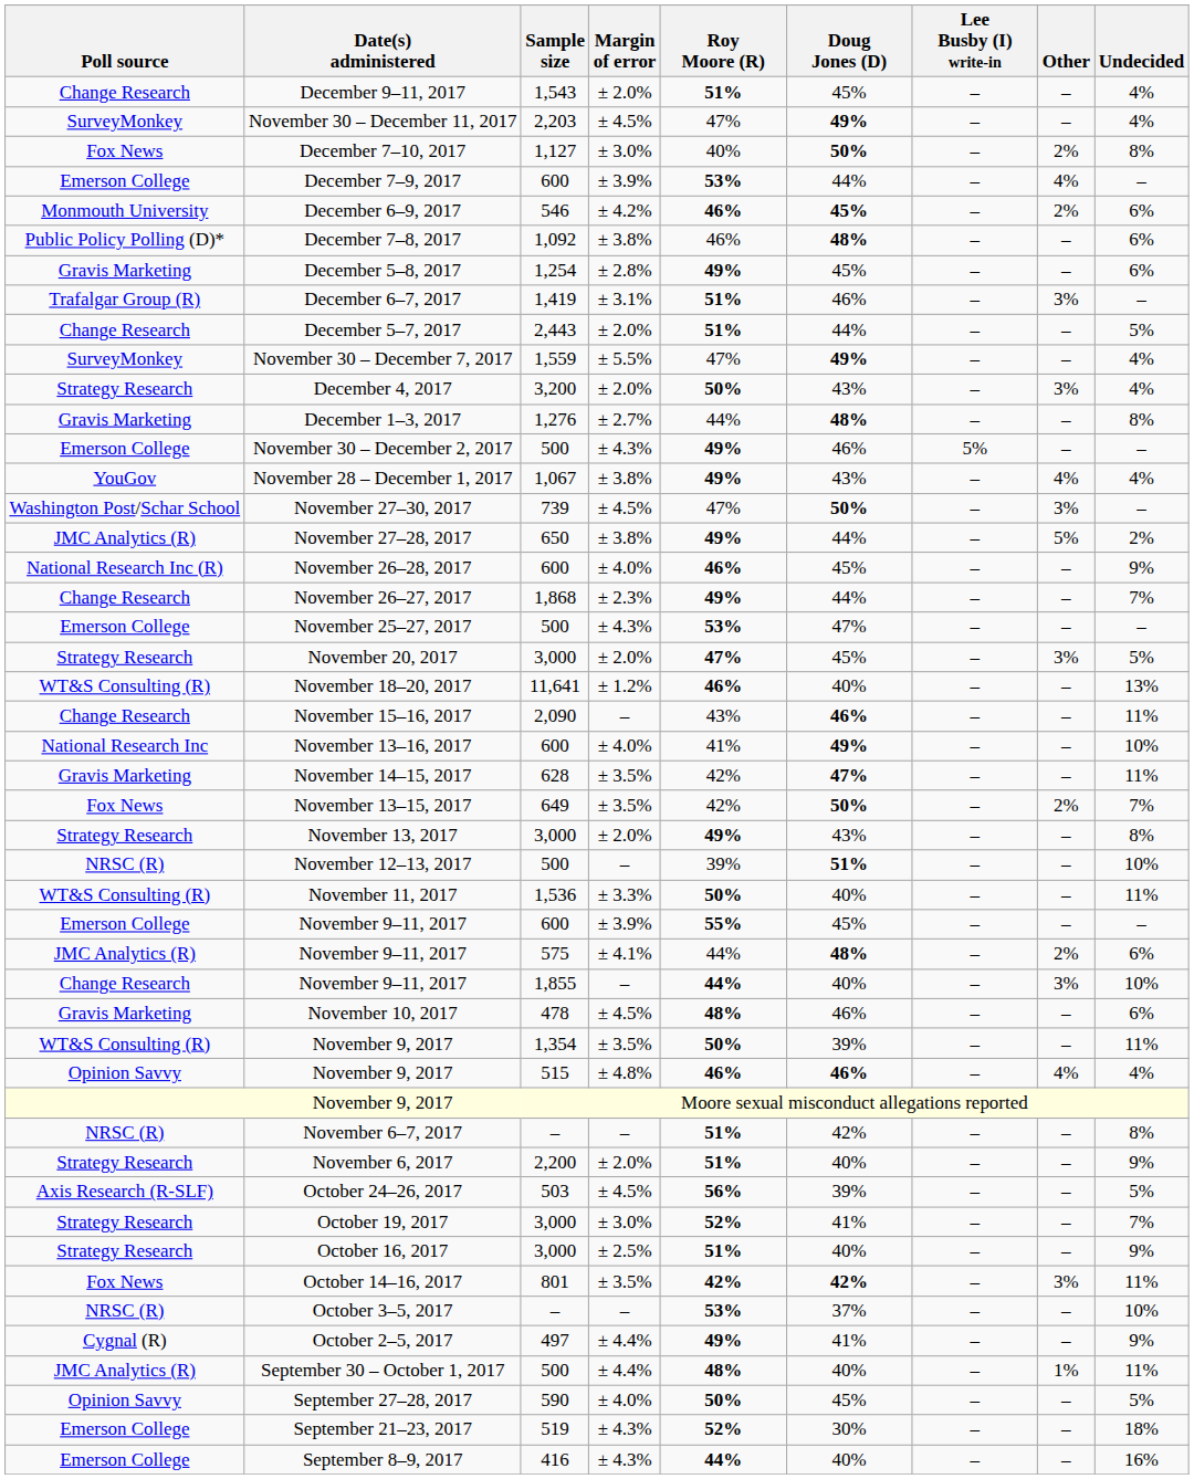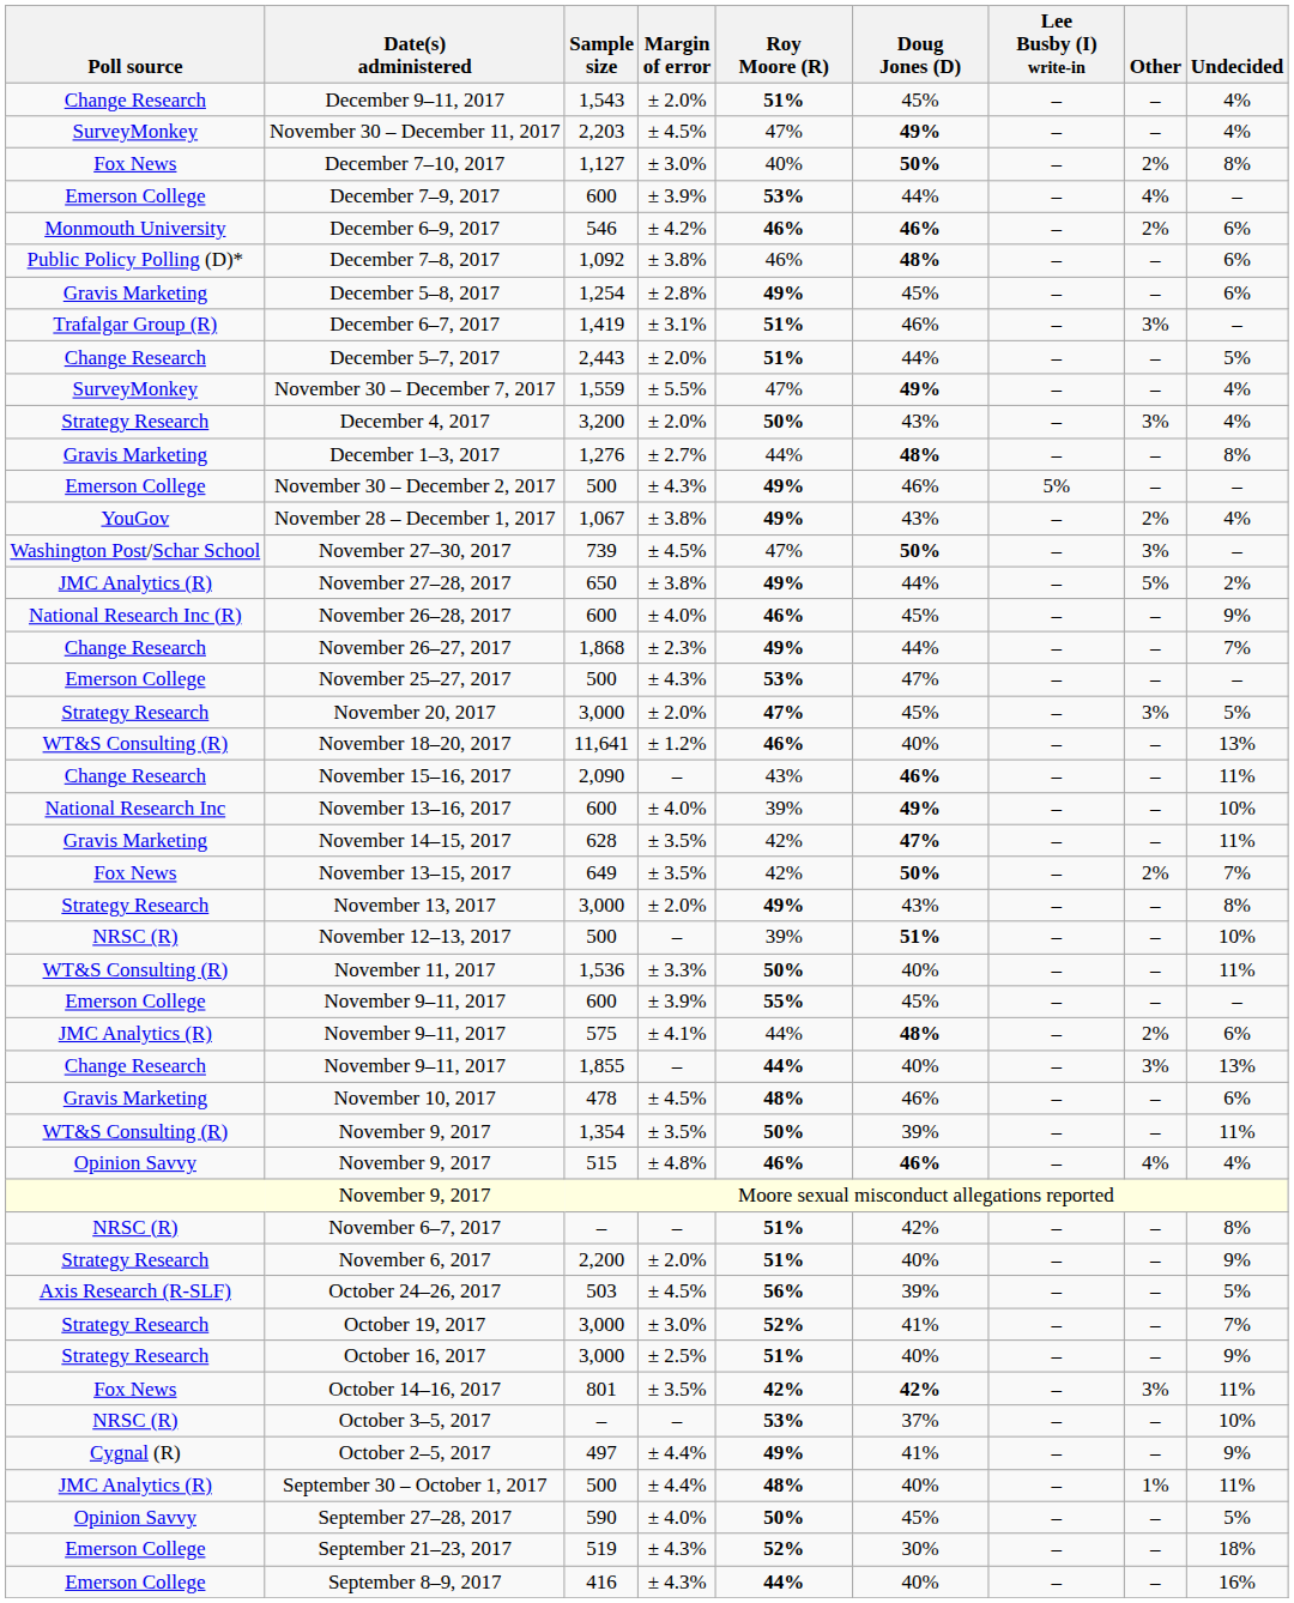December 6–9, 2017 | Doug Jones (D): 45% -> 46%
November 28 – December 1, 2017 | Other: 4% -> 2%
November 13–16, 2017 | Roy Moore (R): 41% -> 39%
November 9–11, 2017 / 1,855 | Undecided: 10% -> 13%
